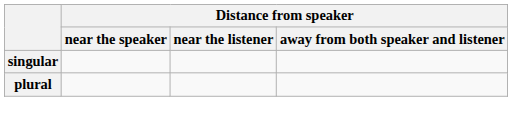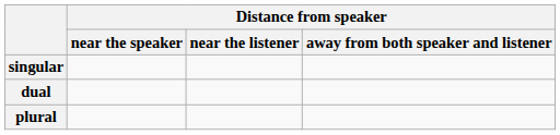+ row: dual
